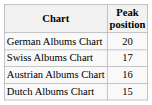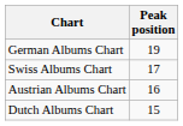German Albums Chart | Peak position: 20 -> 19
